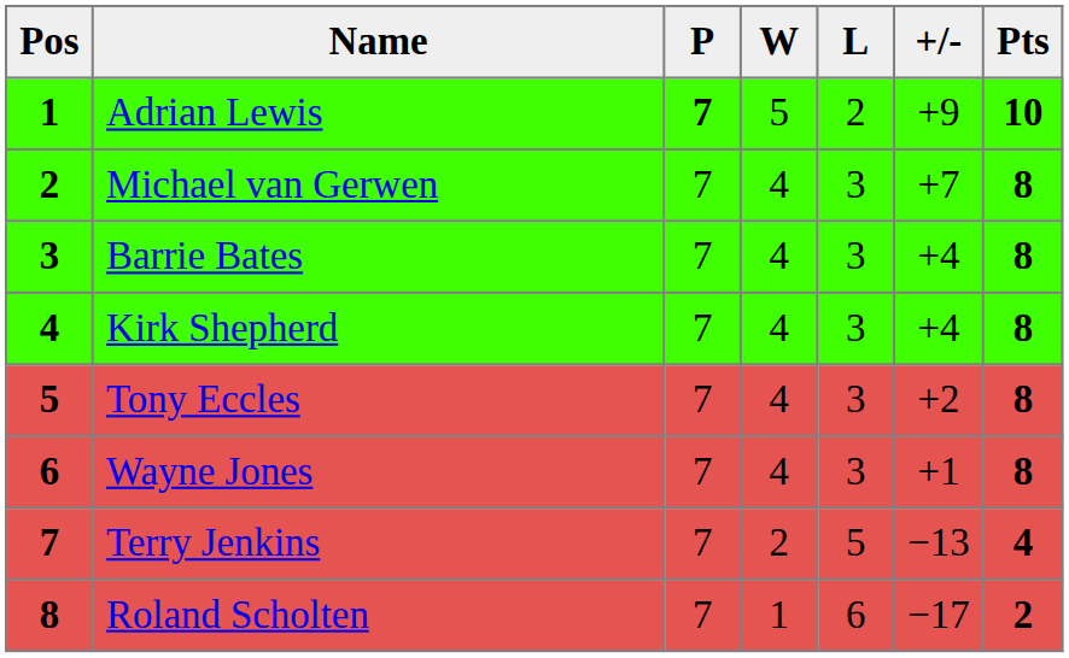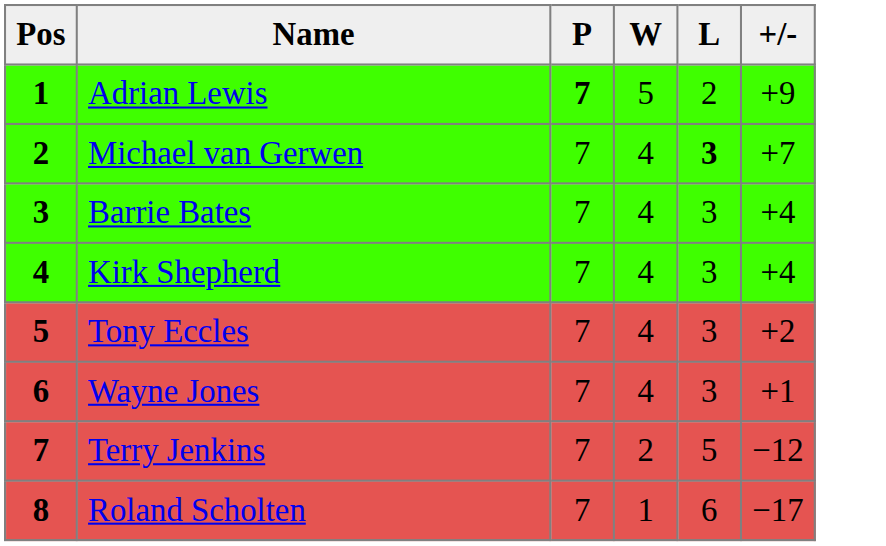- column: Pts | 10 | 8 | 8 | 8 | 8 | 8 | 4 | 2
Michael van Gerwen | L: normal -> bold
Terry Jenkins | +/-: −13 -> −12
